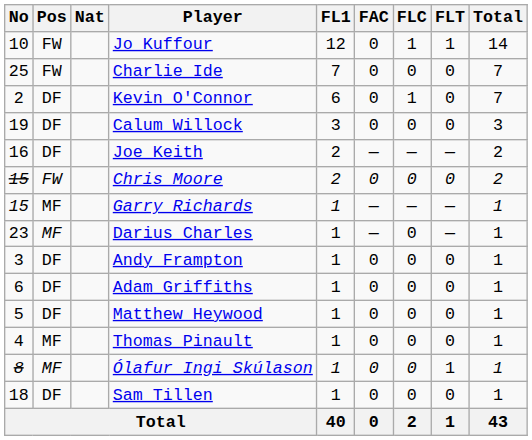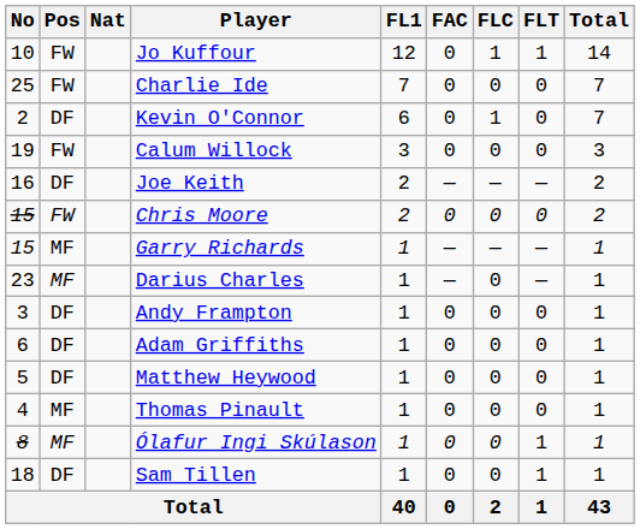Calum Willock | Pos: DF -> FW
Sam Tillen | FLT: 0 -> 1
